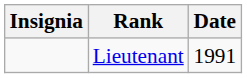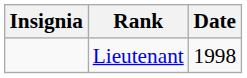Lieutenant | Date: 1991 -> 1998
